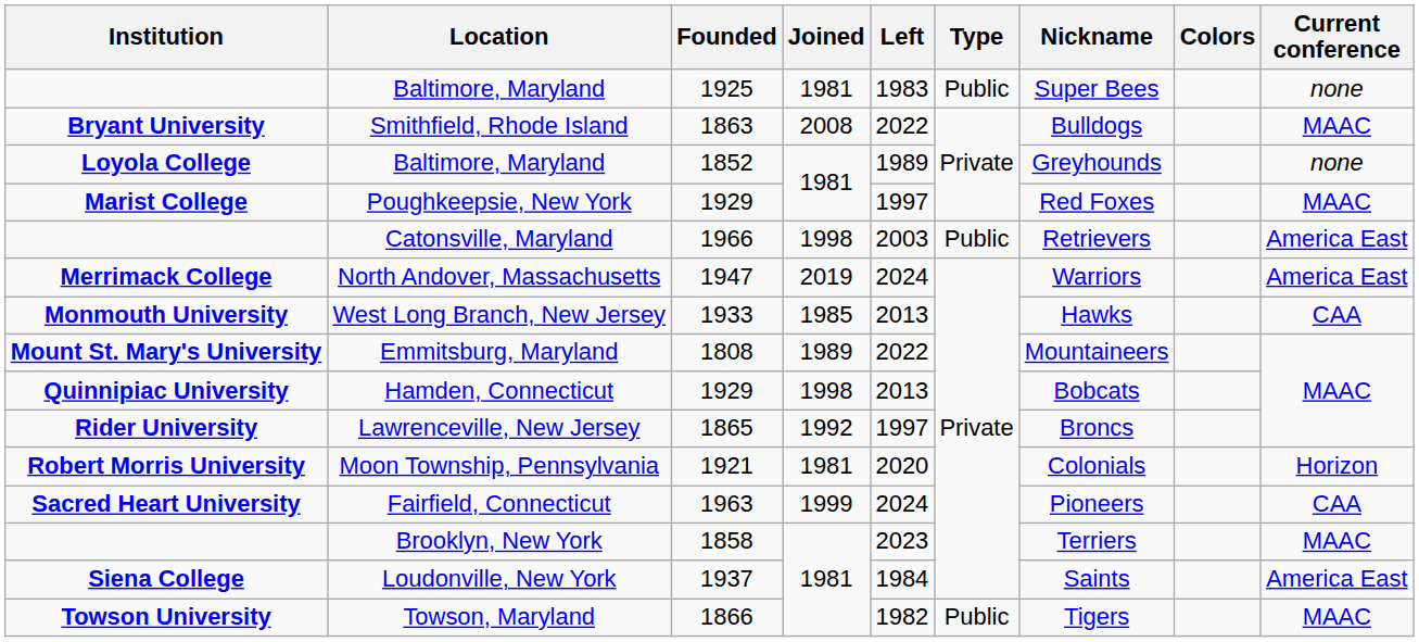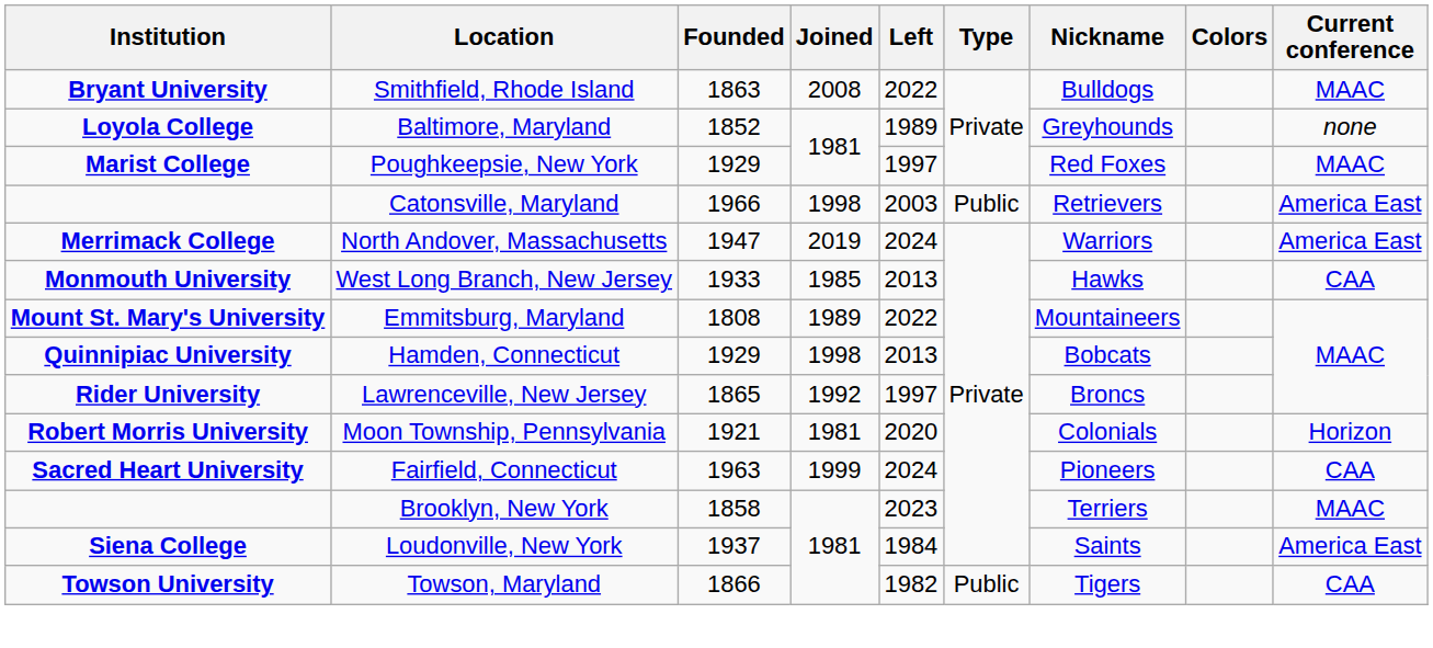- row: Baltimore, Maryland | 1925 | 1981 | 1983 | Public | Super Bees | none
Towson, Maryland | Current conference: MAAC -> CAA
